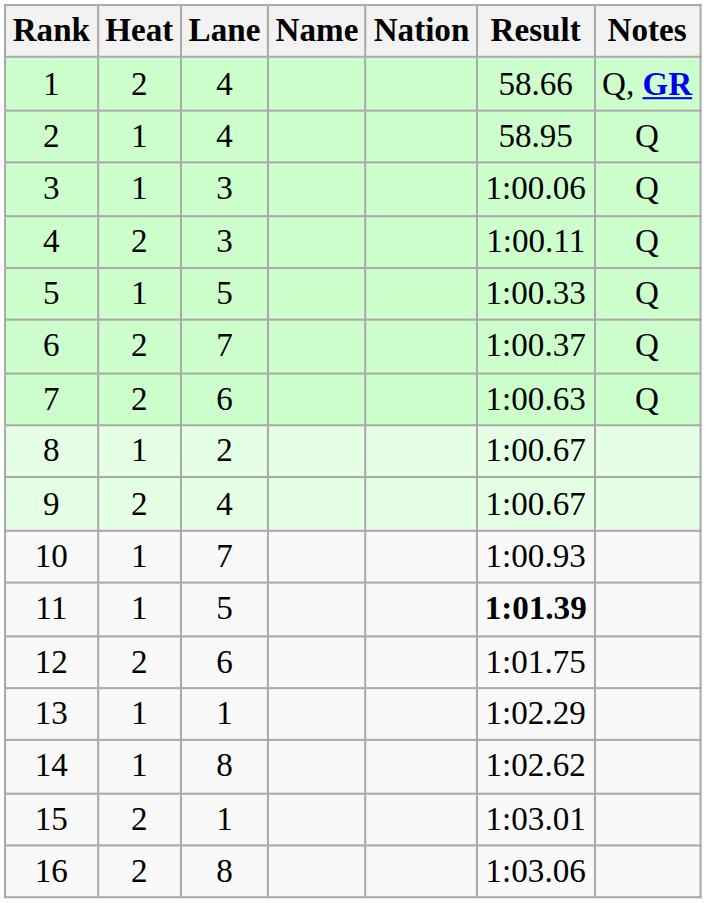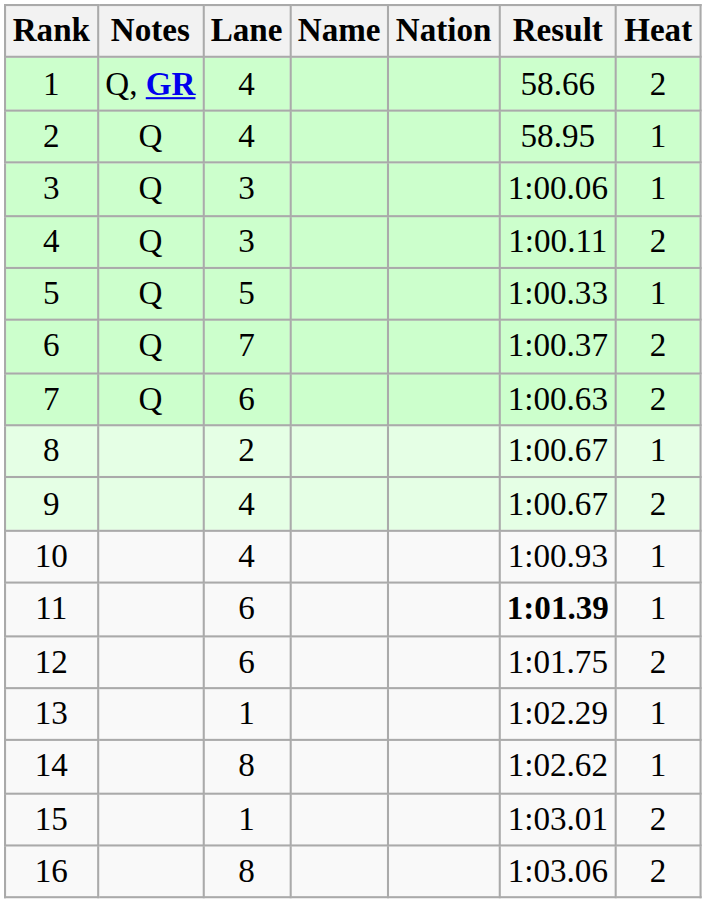columns swapped: Heat <-> Notes
10 | Lane: 7 -> 4
11 | Lane: 5 -> 6
